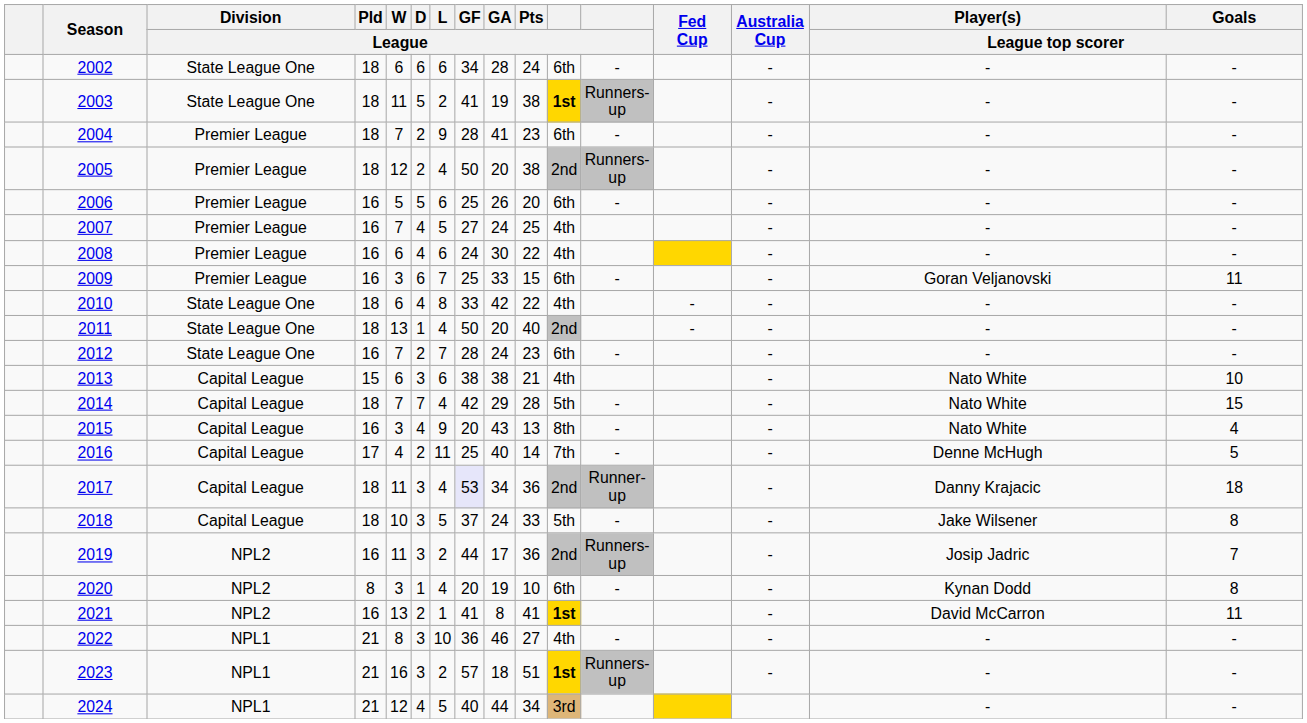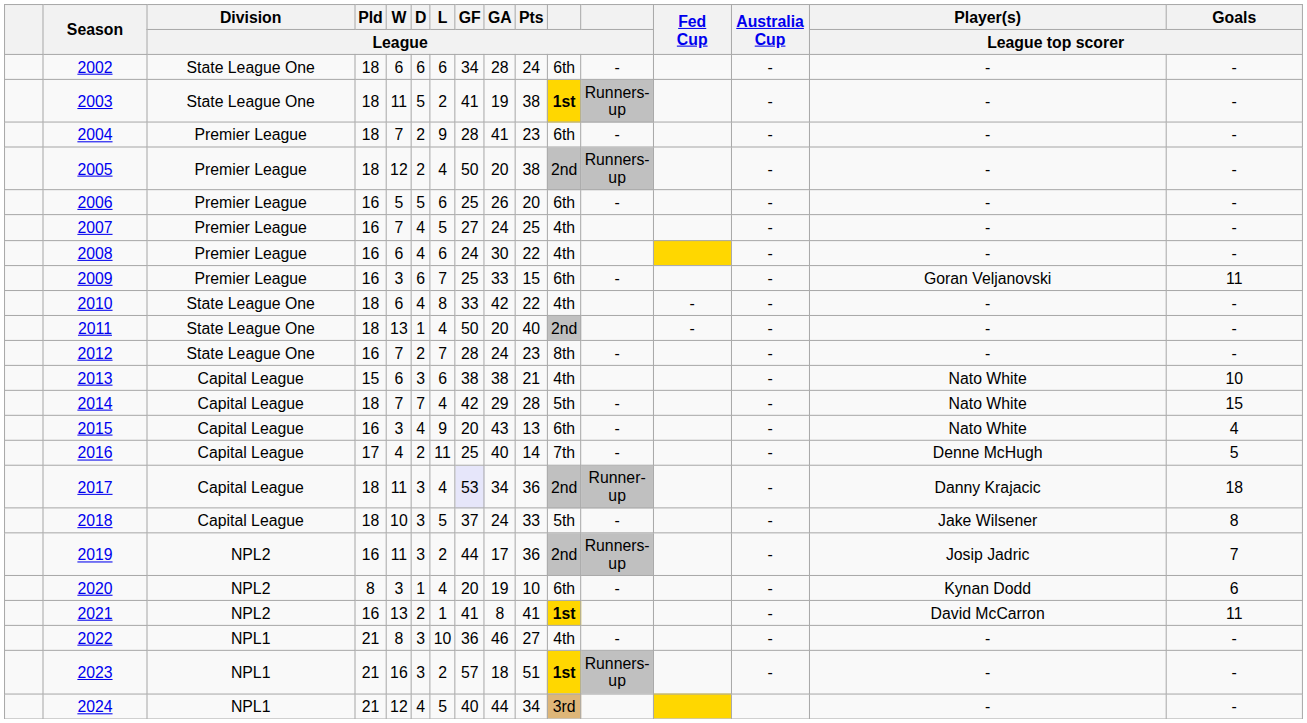2012 | column 11: 6th -> 8th
2015 | column 11: 8th -> 6th
2020 | Goals / League top scorer: 8 -> 6
